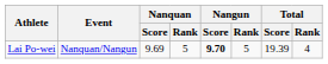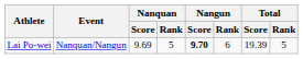Lai Po-wei | Nangun / Rank: 5 -> 6
Lai Po-wei | Total / Rank: 4 -> 5
